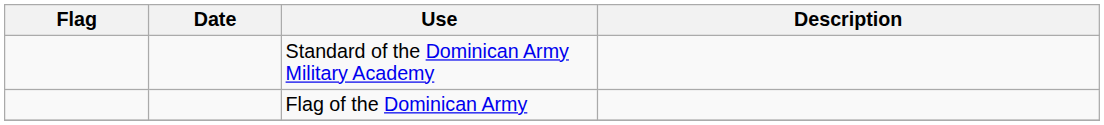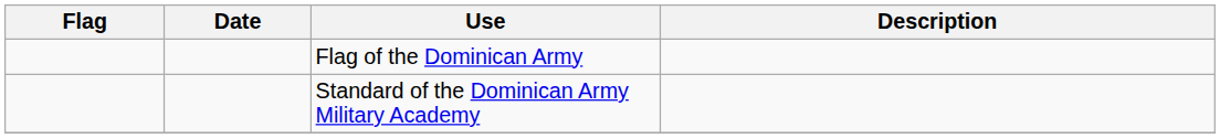rows swapped: Flag of the Dominican Army <-> Standard of the Dominican Army Military Academy
